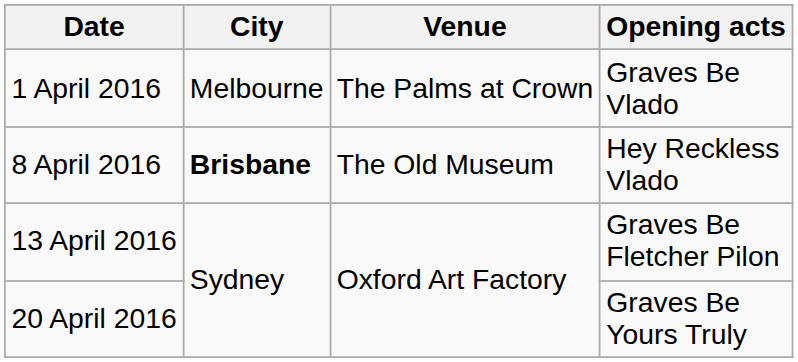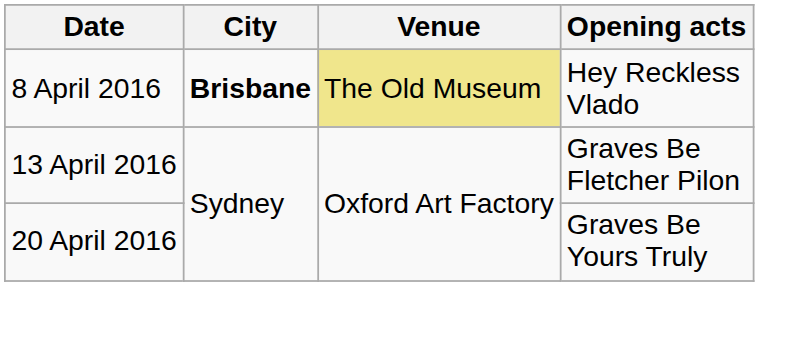- row: 1 April 2016 | Melbourne | The Palms at Crown | Graves Be Vlado
8 April 2016 | Venue: no background -> khaki background
